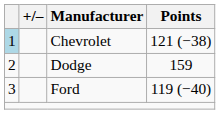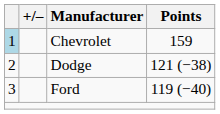Chevrolet | Points: 121 (−38) -> 159
Dodge | Points: 159 -> 121 (−38)
